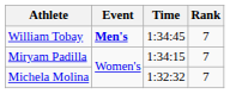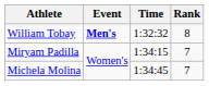William Tobay | Time: 1:34:45 -> 1:32:32
William Tobay | Rank: 7 -> 8
Michela Molina | Time: 1:32:32 -> 1:34:45
